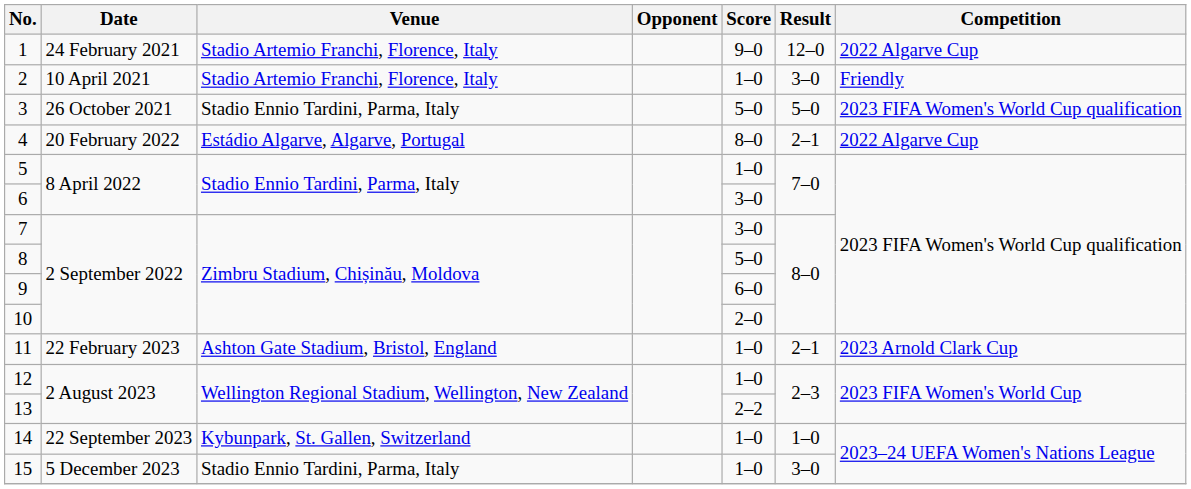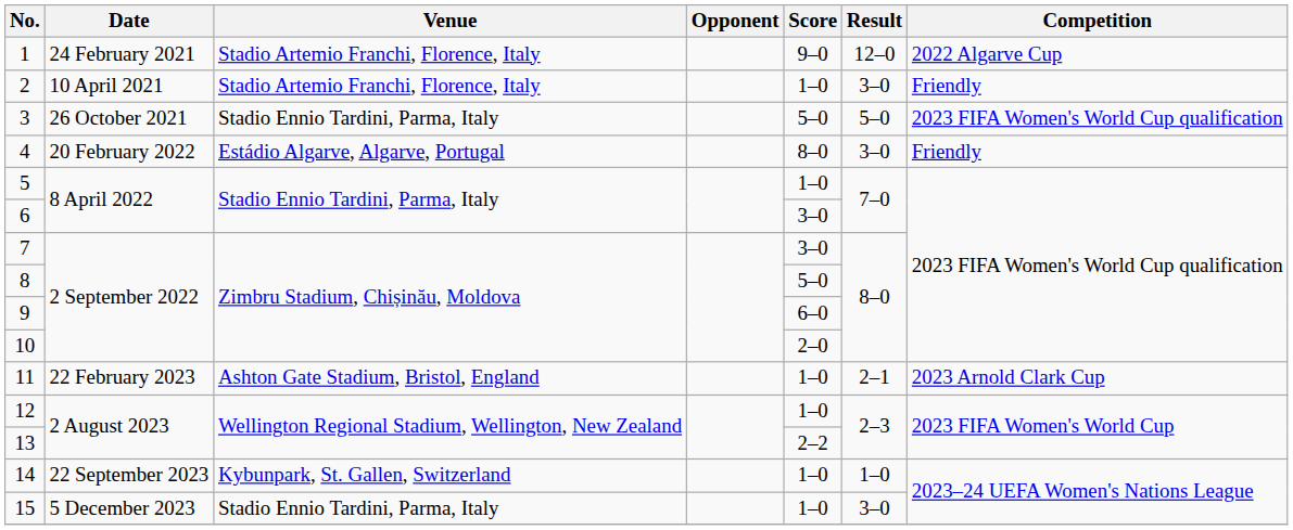4 | Result: 2–1 -> 3–0
4 | Competition: 2022 Algarve Cup -> Friendly
